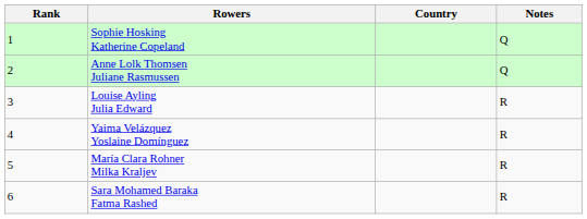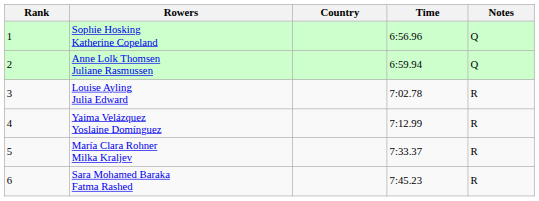+ column: Time | 6:56.96 | 6:59.94 | 7:02.78 | 7:12.99 | 7:33.37 | 7:45.23
